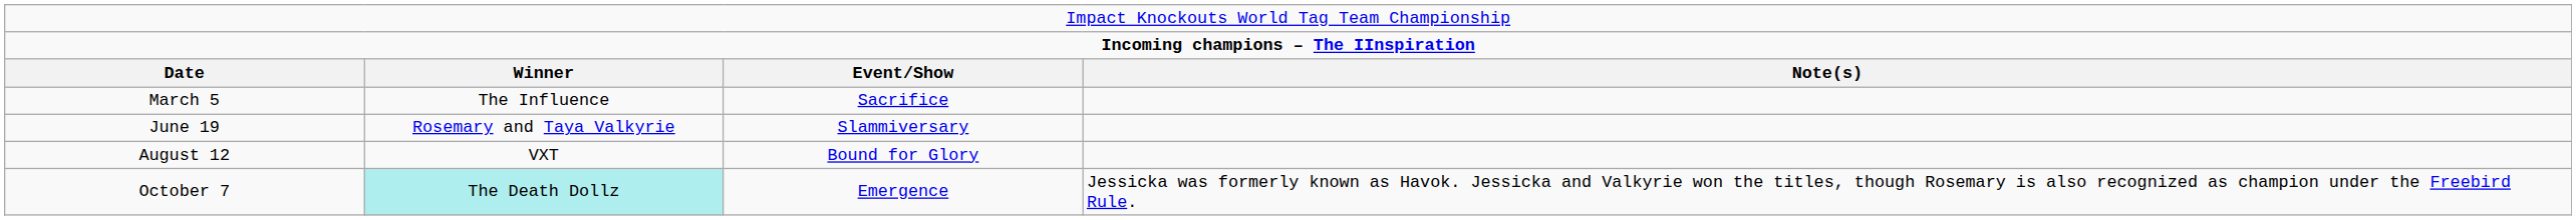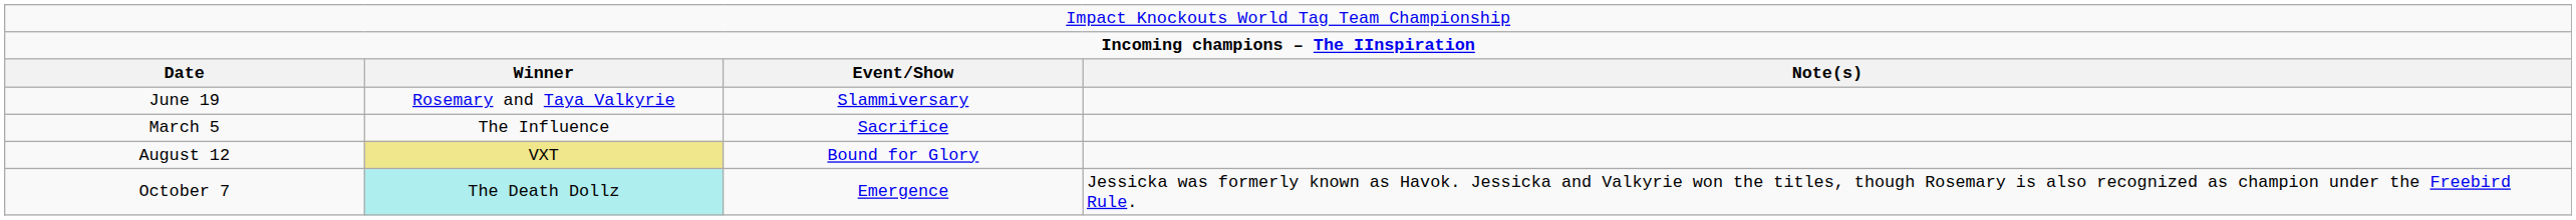rows swapped: March 5 <-> June 19
August 12 | column 2: no background -> khaki background
